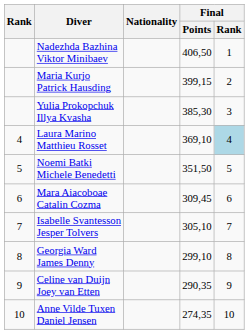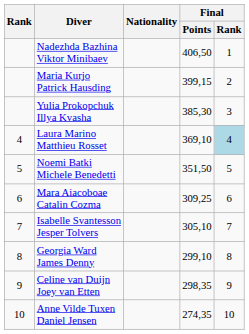Mara Aiacoboae Catalin Cozma | Final / Points: 309,45 -> 309,25
Celine van Duijn Joey van Etten | Final / Points: 290,35 -> 298,35
